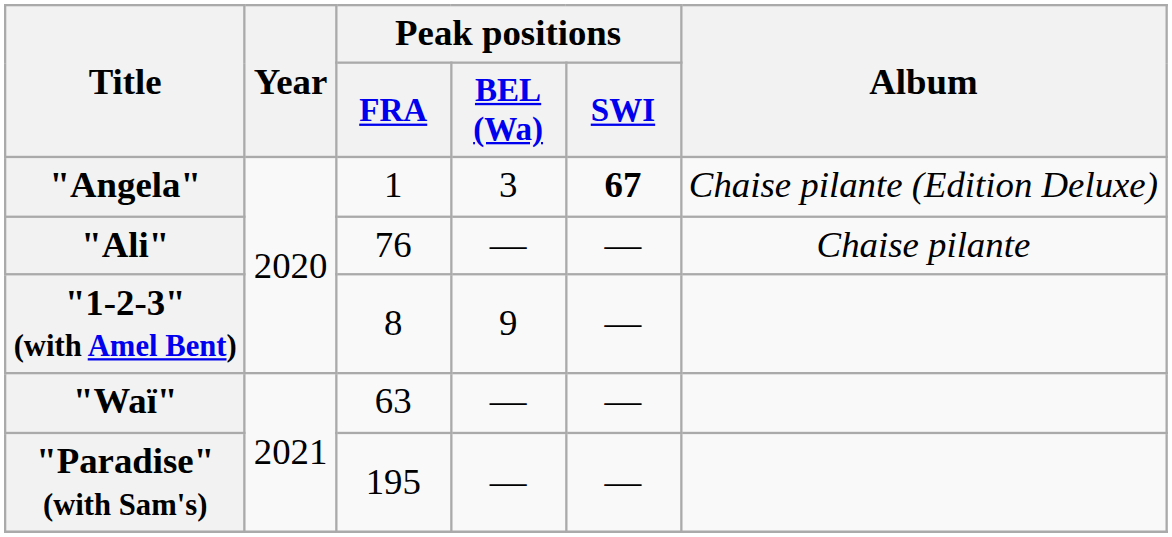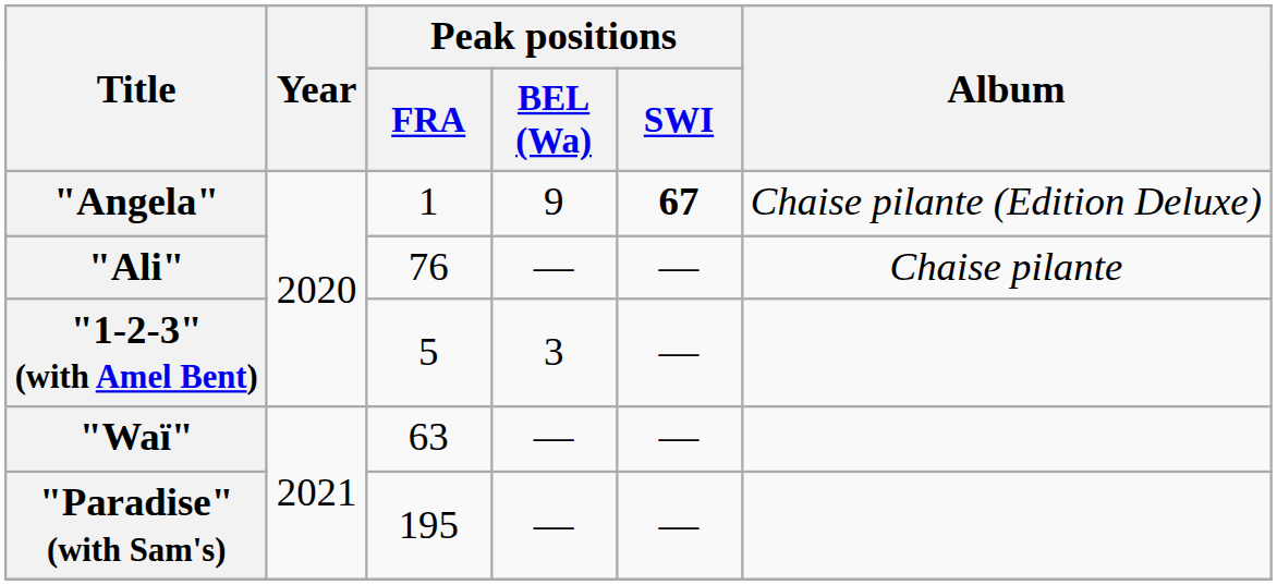"Angela" | Peak positions / BEL (Wa): 3 -> 9
"1-2-3" (with Amel Bent) | Peak positions / FRA: 8 -> 5
"1-2-3" (with Amel Bent) | Peak positions / BEL (Wa): 9 -> 3
